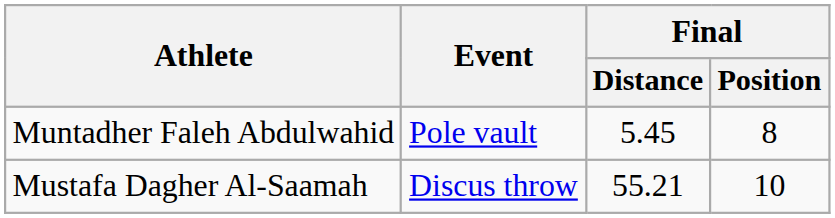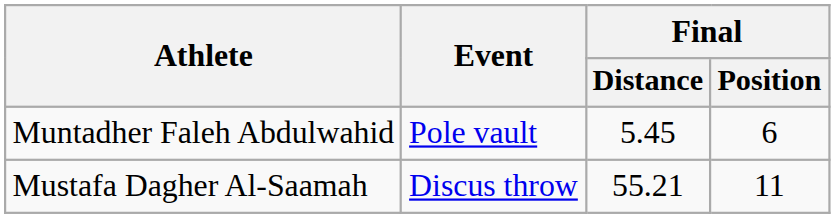Muntadher Faleh Abdulwahid | Final / Position: 8 -> 6
Mustafa Dagher Al-Saamah | Final / Position: 10 -> 11
